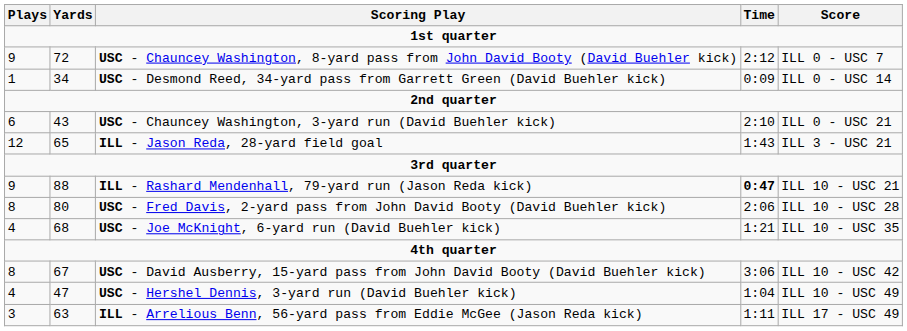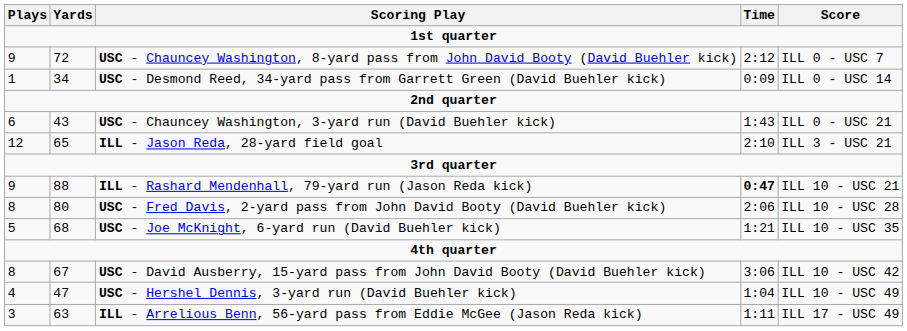USC - Chauncey Washington, 3-yard run (David Buehler kick) | Time: 2:10 -> 1:43
ILL - Jason Reda, 28-yard field goal | Time: 1:43 -> 2:10
USC - Joe McKnight, 6-yard run (David Buehler kick) | Plays: 4 -> 5
